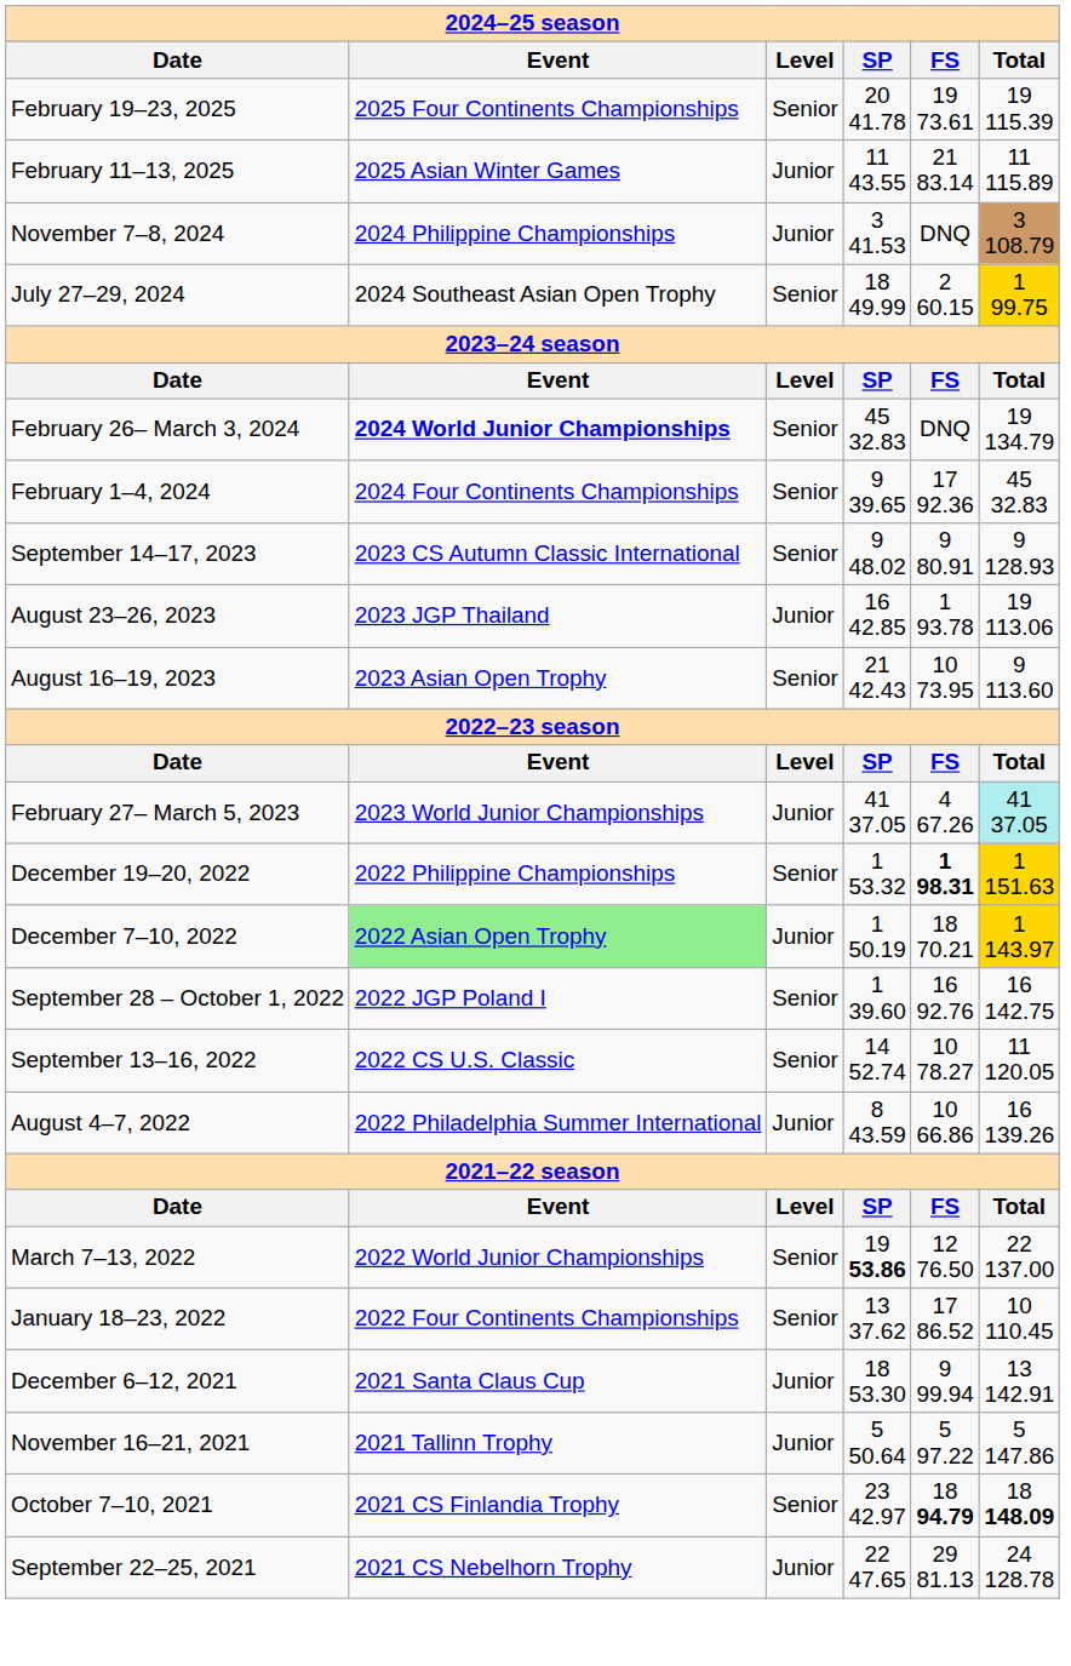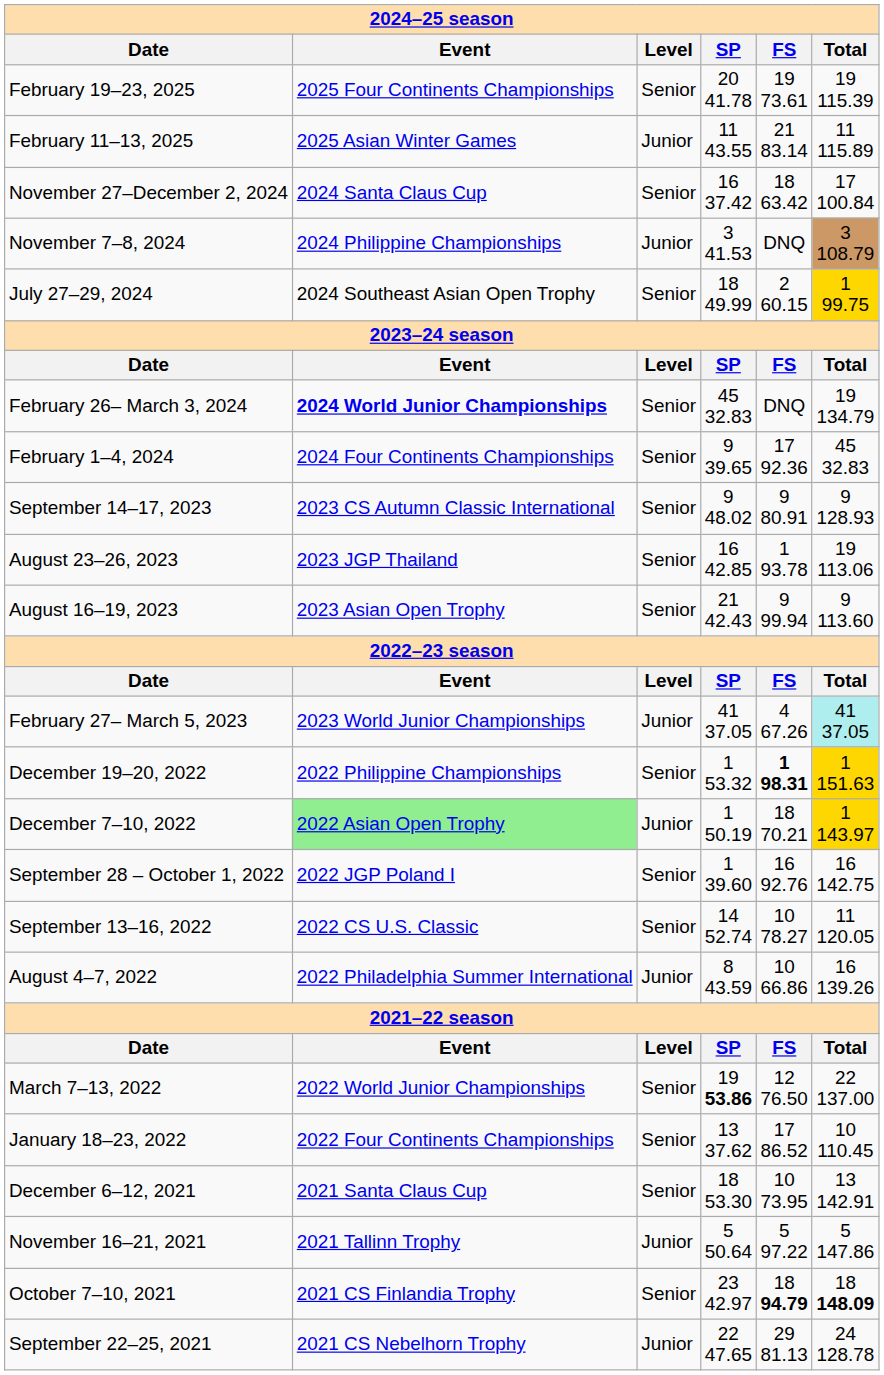+ row: November 27–December 2, 2024 | 2024 Santa Claus Cup | Senior | 16 37.42 | 18 63.42 | 17 100.84
August 23–26, 2023 | Level: Junior -> Senior
August 16–19, 2023 | FS: 10 73.95 -> 9 99.94
December 6–12, 2021 | Level: Junior -> Senior
December 6–12, 2021 | FS: 9 99.94 -> 10 73.95
